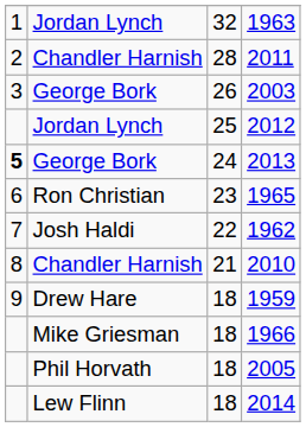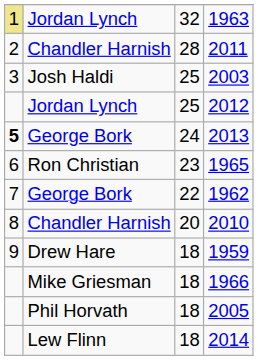1963 | column 1: no background -> khaki background
2003 | column 2: George Bork -> Josh Haldi
2003 | column 3: 26 -> 25
1962 | column 2: Josh Haldi -> George Bork
2010 | column 3: 21 -> 20
